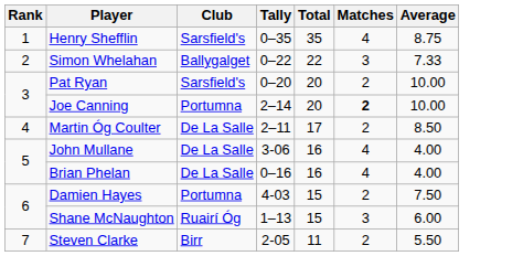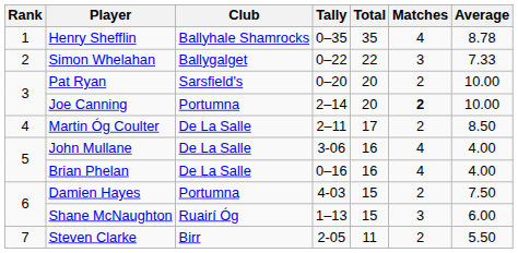Henry Shefflin | Club: Sarsfield's -> Ballyhale Shamrocks
Henry Shefflin | Average: 8.75 -> 8.78
